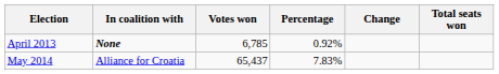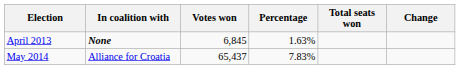columns swapped: Total seats won <-> Change
April 2013 | Votes won: 6,785 -> 6,845
April 2013 | Percentage: 0.92% -> 1.63%
